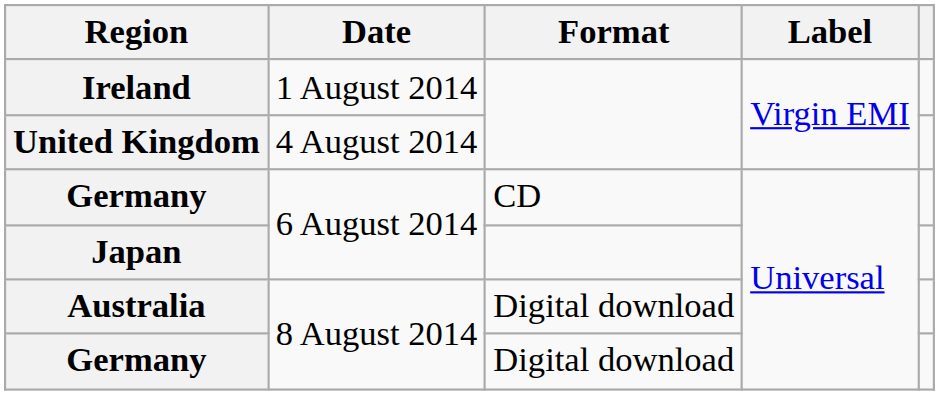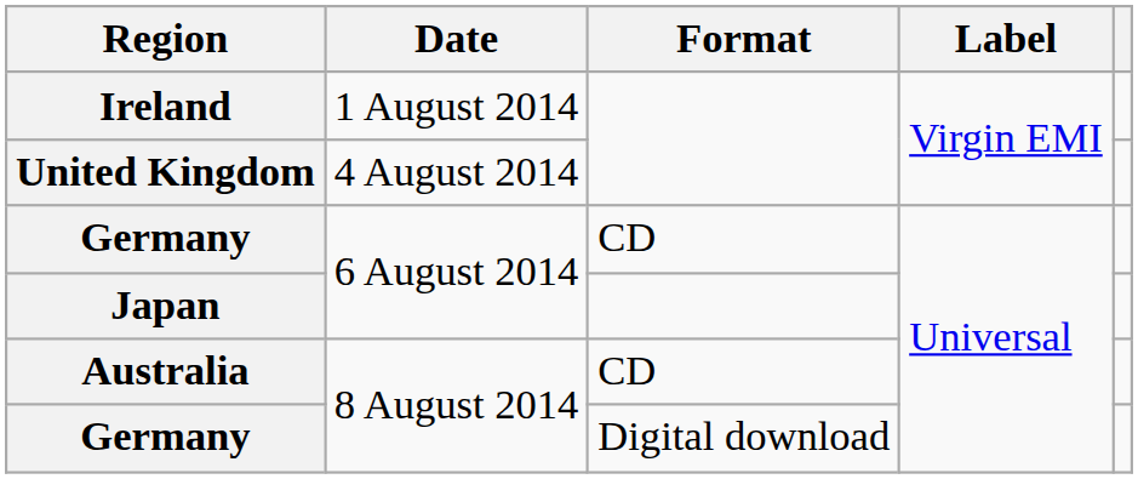Australia | Format: Digital download -> CD
